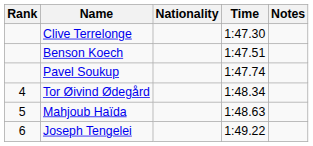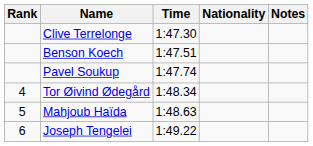columns swapped: Nationality <-> Time
